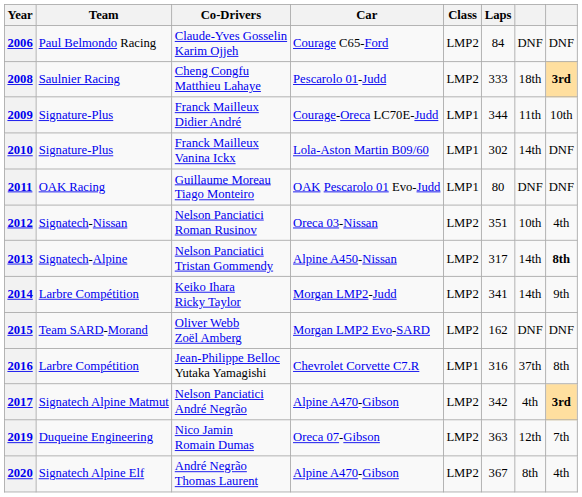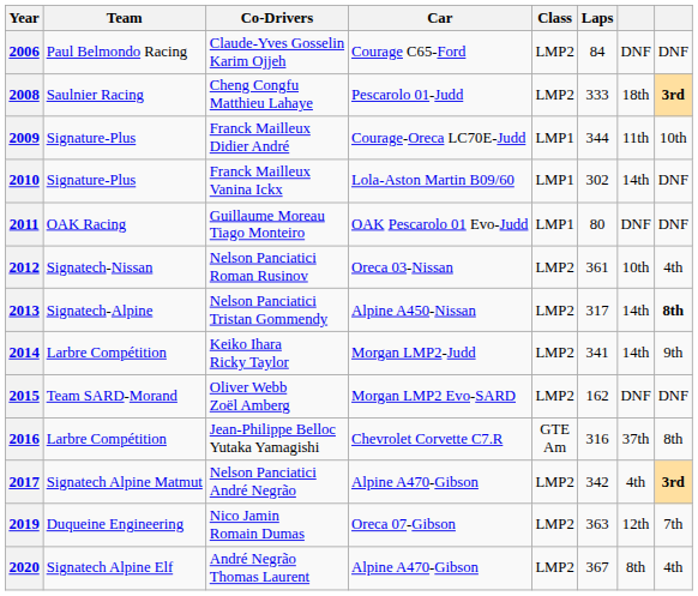2012 | Laps: 351 -> 361
2016 | Class: LMP1 -> GTE Am
